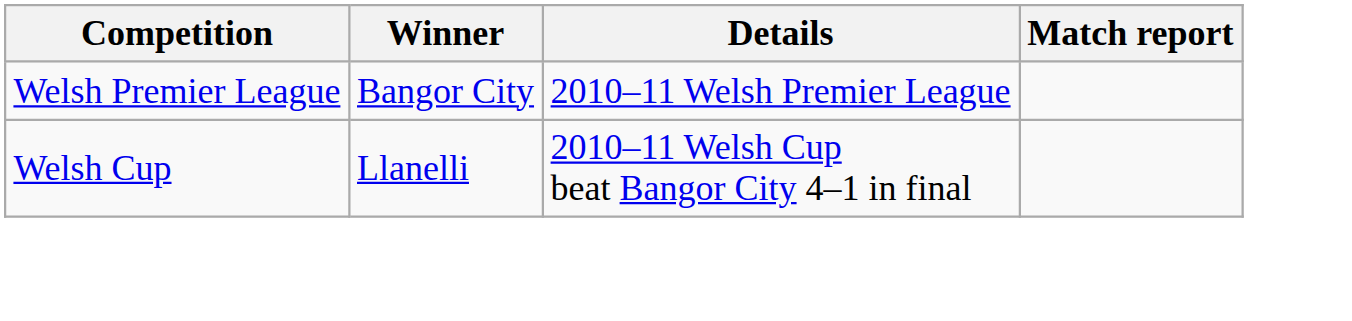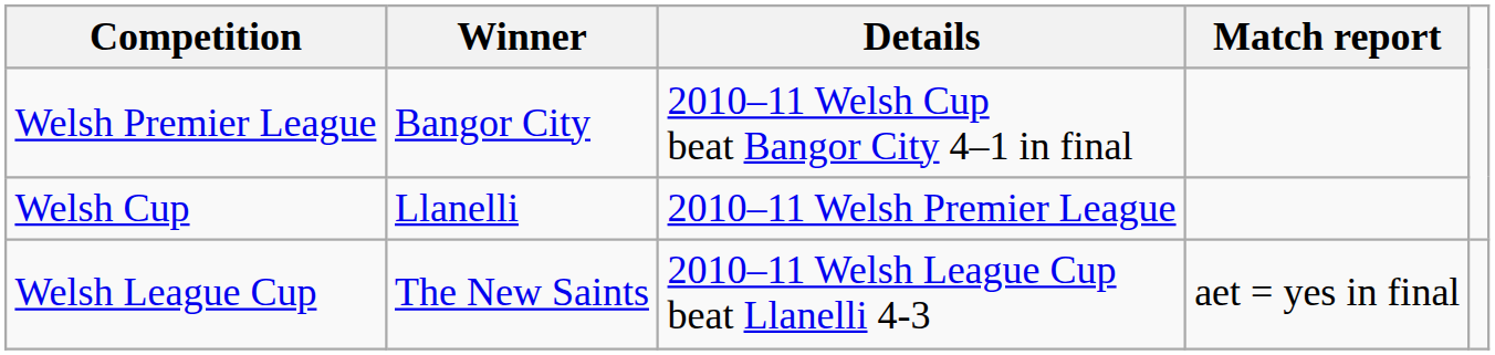Welsh Premier League | Details: 2010–11 Welsh Premier League -> 2010–11 Welsh Cup beat Bangor City 4–1 in final
Welsh Cup | Details: 2010–11 Welsh Cup beat Bangor City 4–1 in final -> 2010–11 Welsh Premier League
+ row: Welsh League Cup | The New Saints | 2010–11 Welsh League Cup beat Llanelli 4-3 | aet = yes in final
